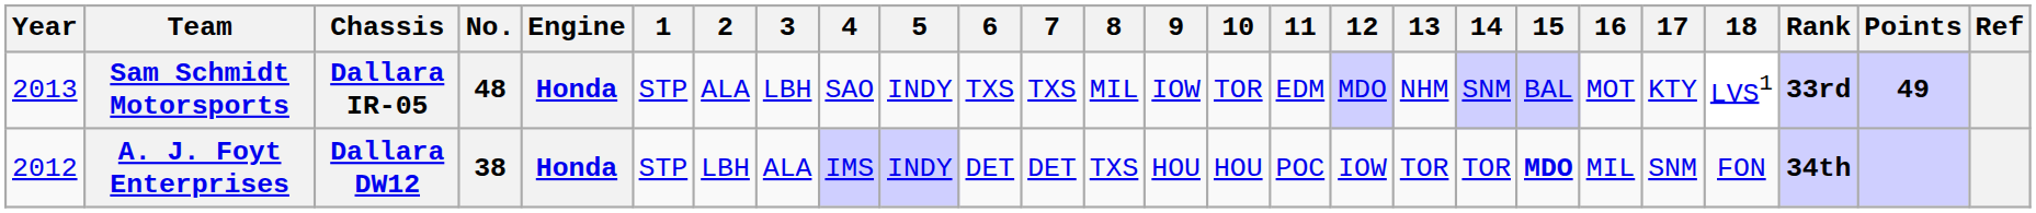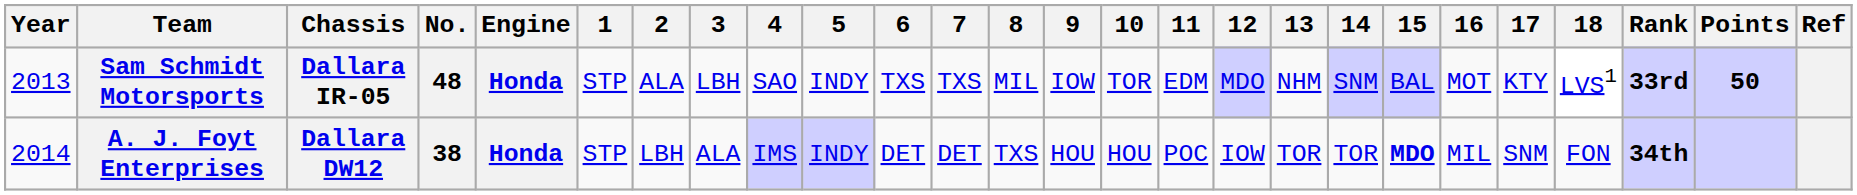Sam Schmidt Motorsports | Points: 49 -> 50
A. J. Foyt Enterprises | Year: 2012 -> 2014
